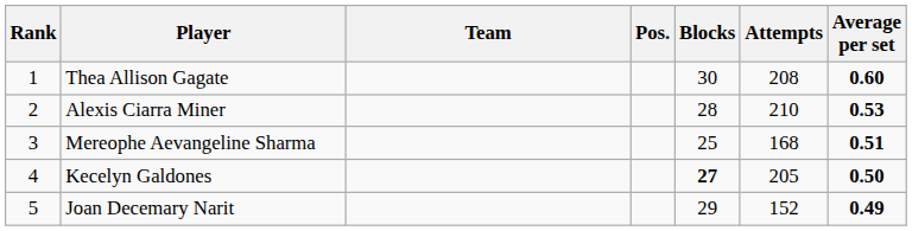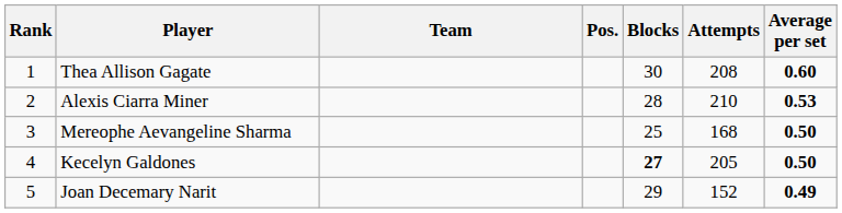Mereophe Aevangeline Sharma | Average per set: 0.51 -> 0.50
